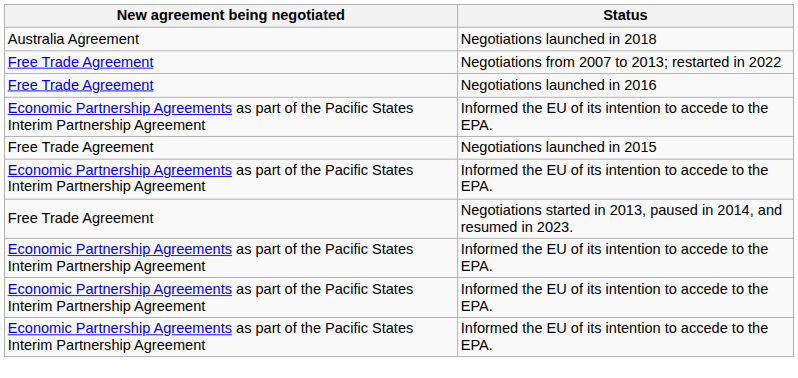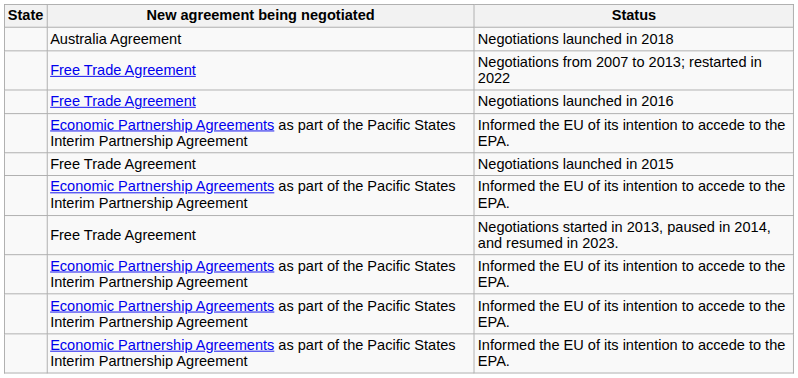+ column: State
